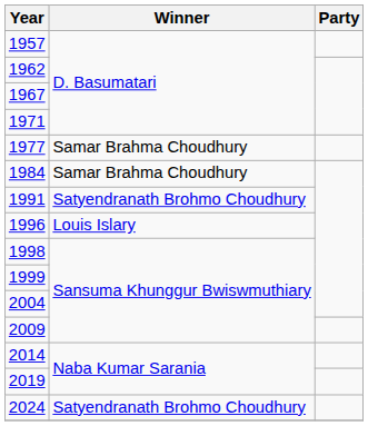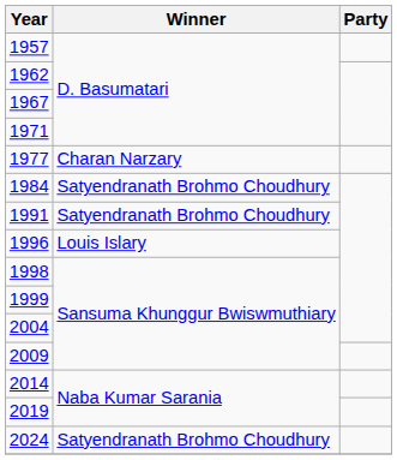1977 | Winner: Samar Brahma Choudhury -> Charan Narzary
1984 | Winner: Samar Brahma Choudhury -> Satyendranath Brohmo Choudhury
